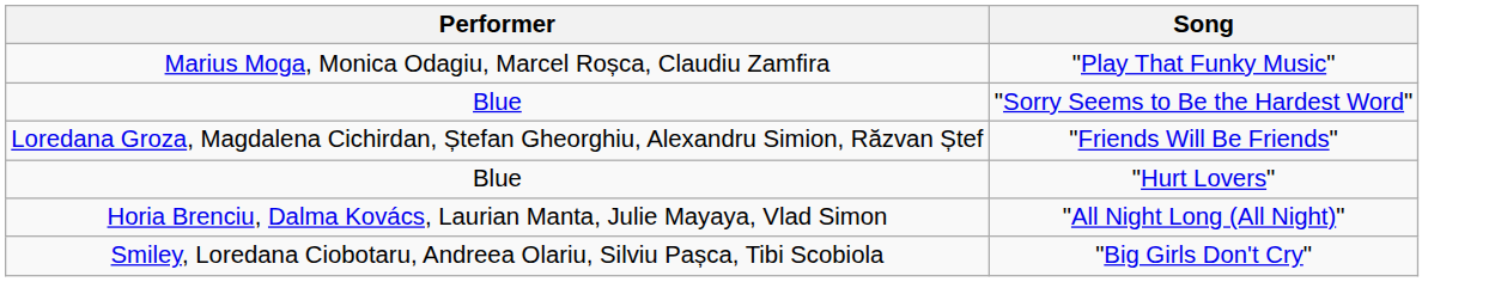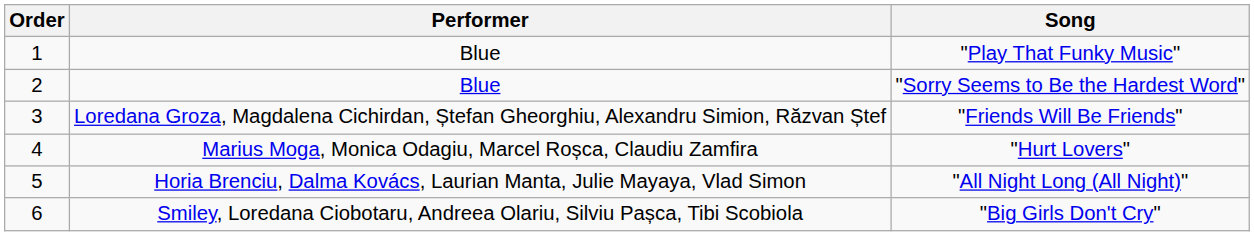+ column: Order | 1 | 2 | 3 | 4 | 5 | 6
"Play That Funky Music" | Performer: Marius Moga, Monica Odagiu, Marcel Roșca, Claudiu Zamfira -> Blue
"Hurt Lovers" | Performer: Blue -> Marius Moga, Monica Odagiu, Marcel Roșca, Claudiu Zamfira
